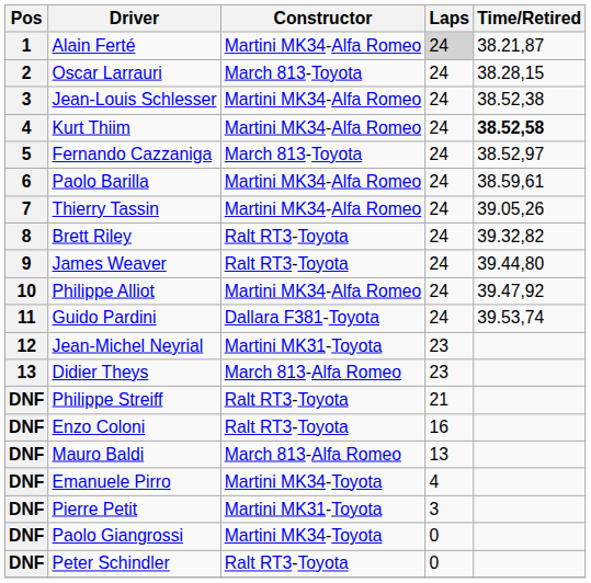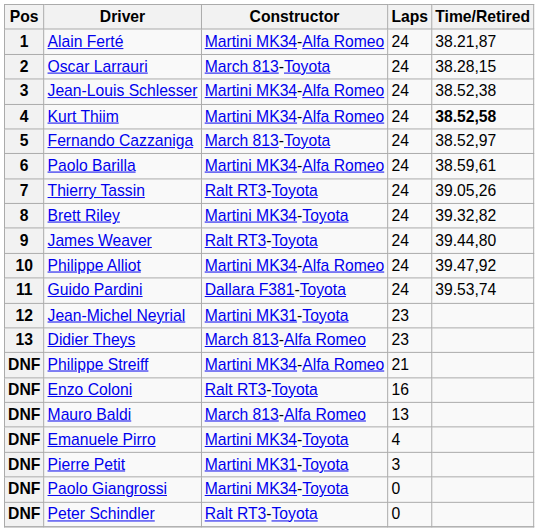Alain Ferté | Laps: lightgrey background -> no background
Thierry Tassin | Constructor: Martini MK34-Alfa Romeo -> Ralt RT3-Toyota
Brett Riley | Constructor: Ralt RT3-Toyota -> Martini MK34-Toyota
Philippe Streiff | Constructor: Ralt RT3-Toyota -> Martini MK34-Alfa Romeo
